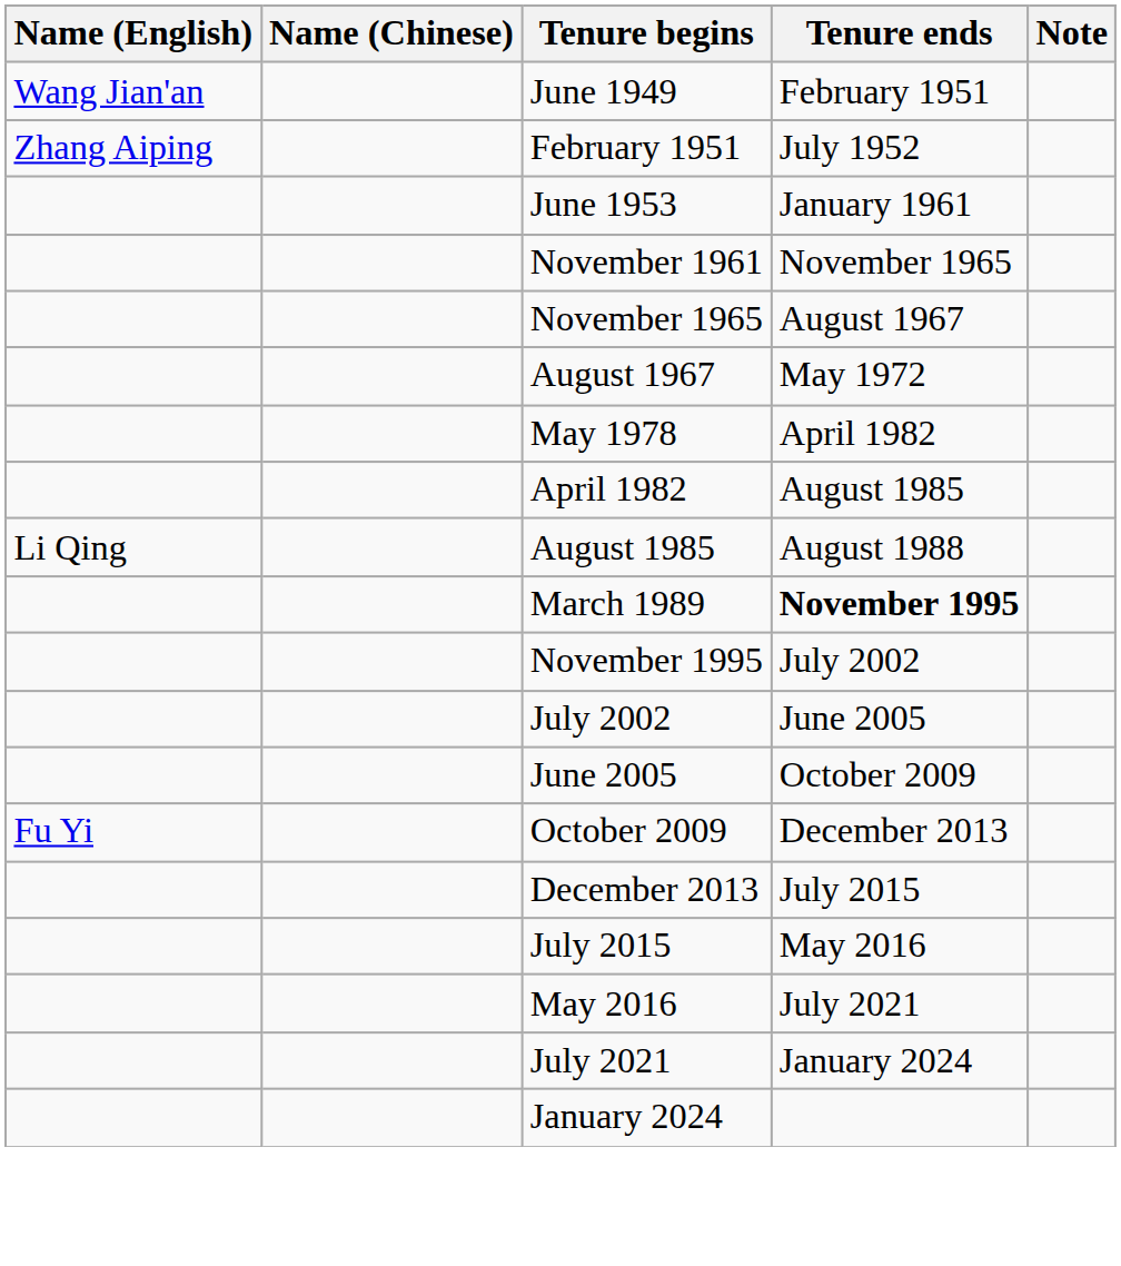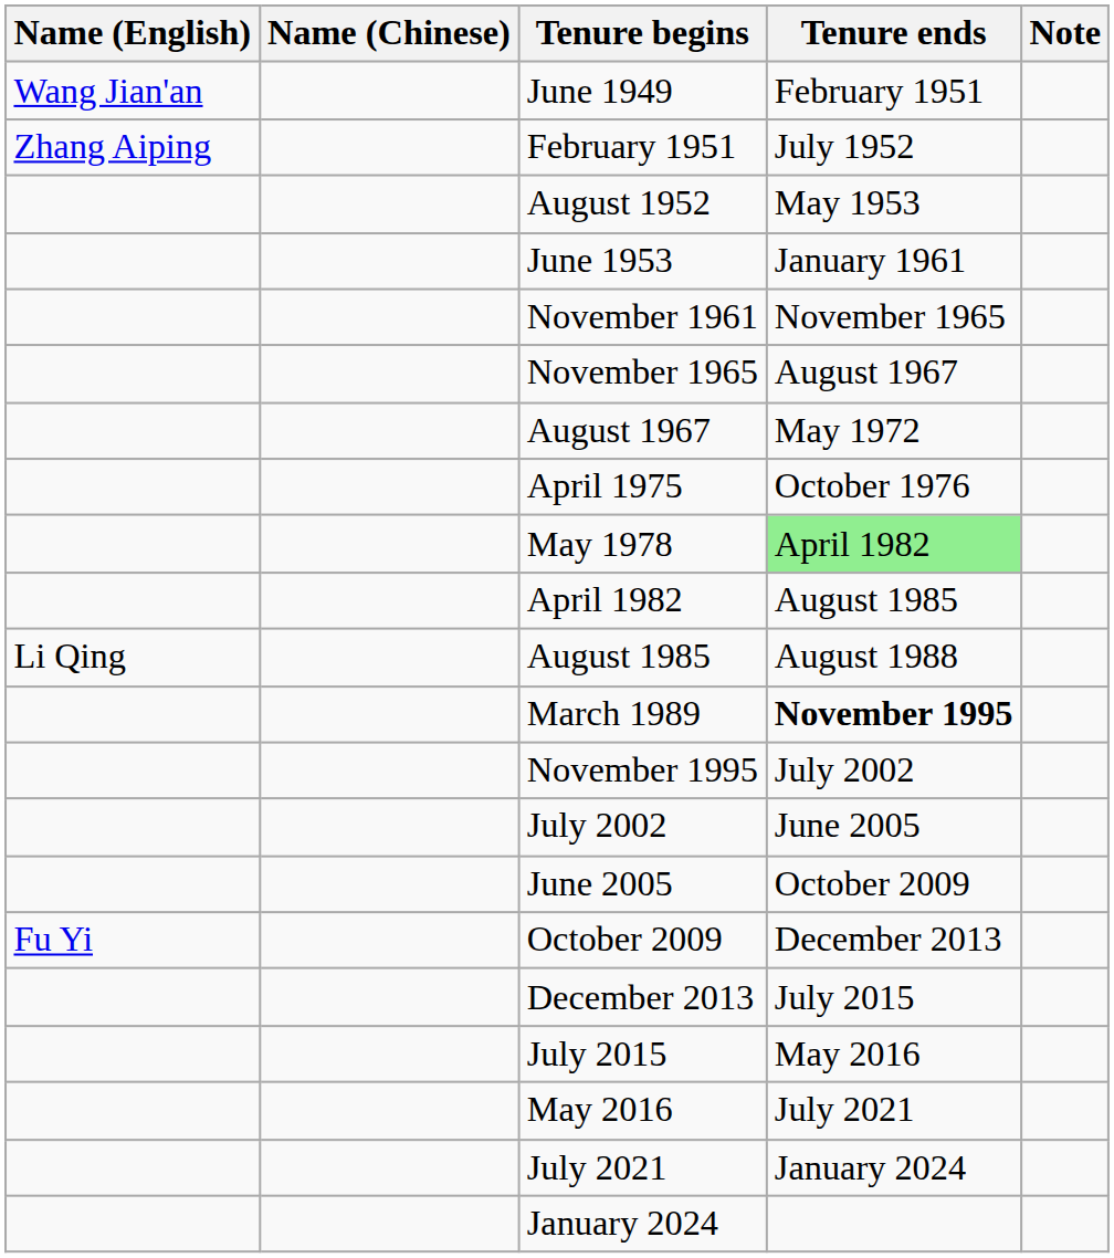+ row: August 1952 | May 1953
+ row: April 1975 | October 1976
May 1978 | Tenure ends: no background -> lightgreen background
